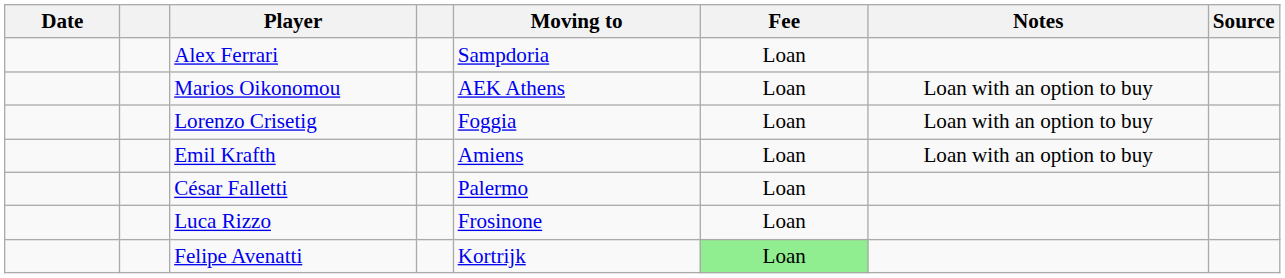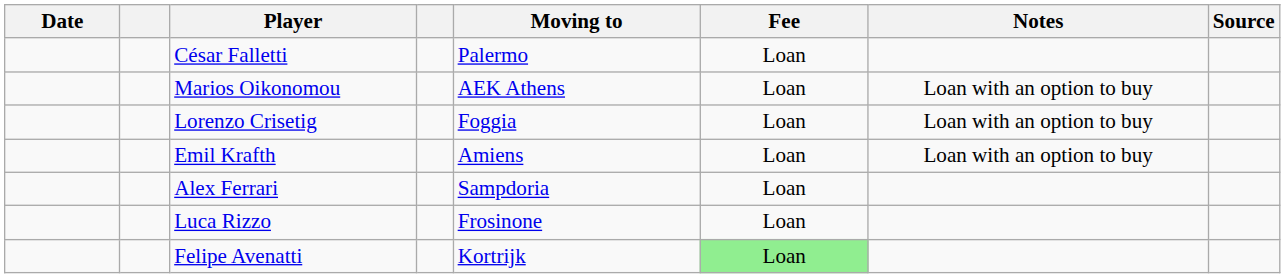rows swapped: Alex Ferrari <-> César Falletti
